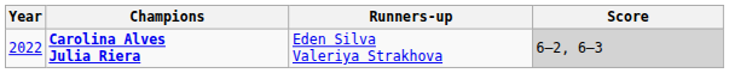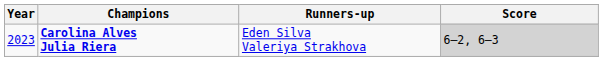Carolina Alves Julia Riera | Year: 2022 -> 2023
